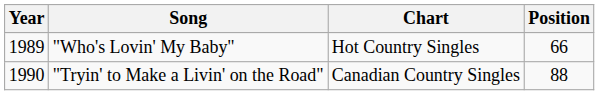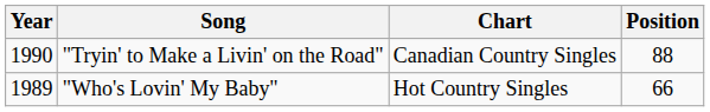rows swapped: "Who's Lovin' My Baby" <-> "Tryin' to Make a Livin' on the Road"
